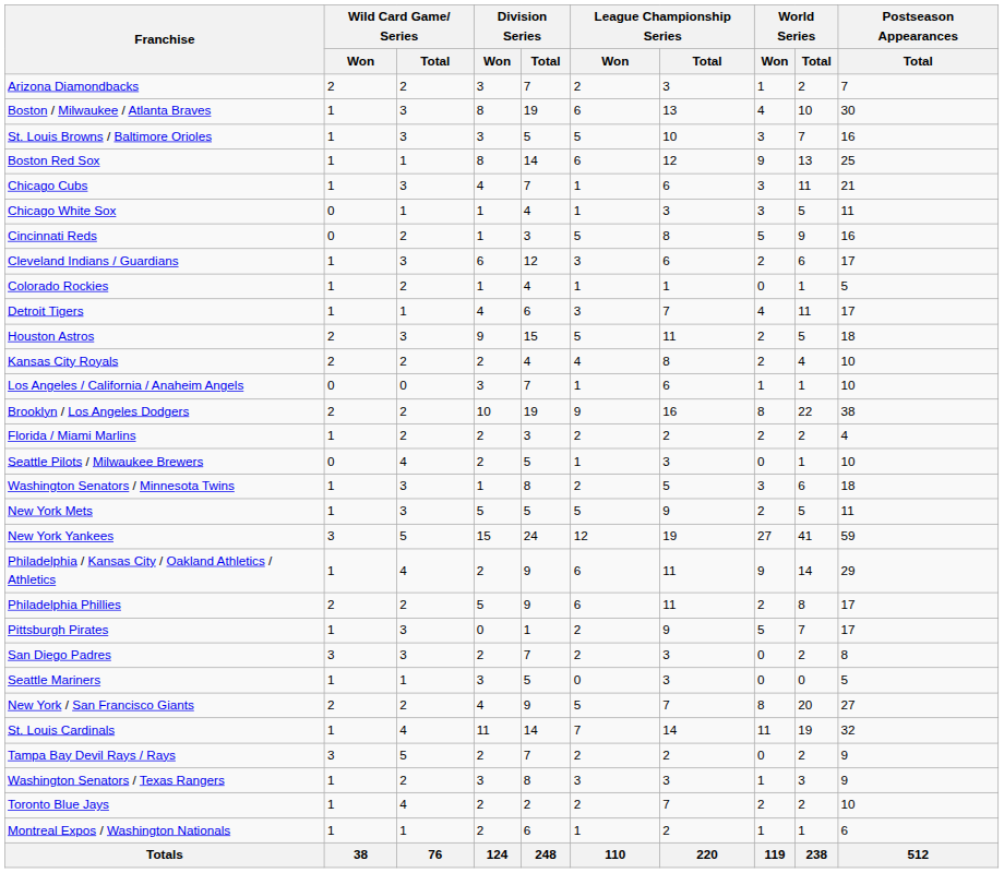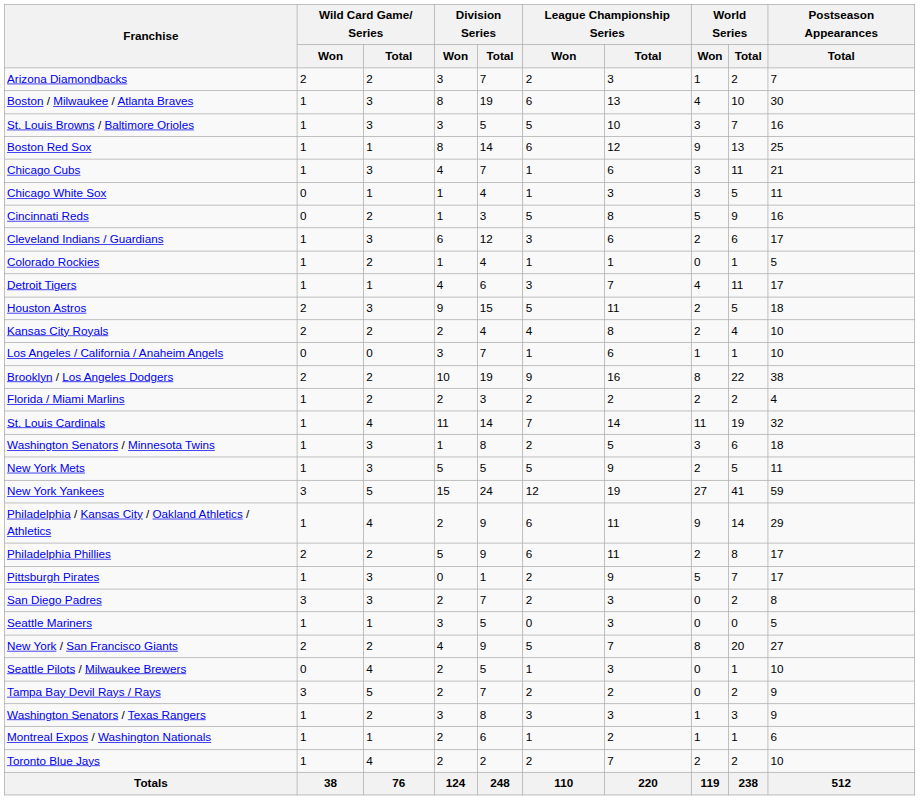rows swapped: Seattle Pilots / Milwaukee Brewers <-> St. Louis Cardinals
rows swapped: Toronto Blue Jays <-> Montreal Expos / Washington Nationals
